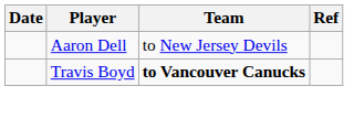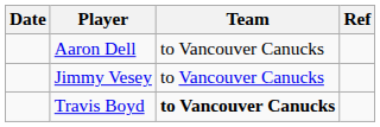Aaron Dell | Team: to New Jersey Devils -> to Vancouver Canucks
+ row: Jimmy Vesey | to Vancouver Canucks
